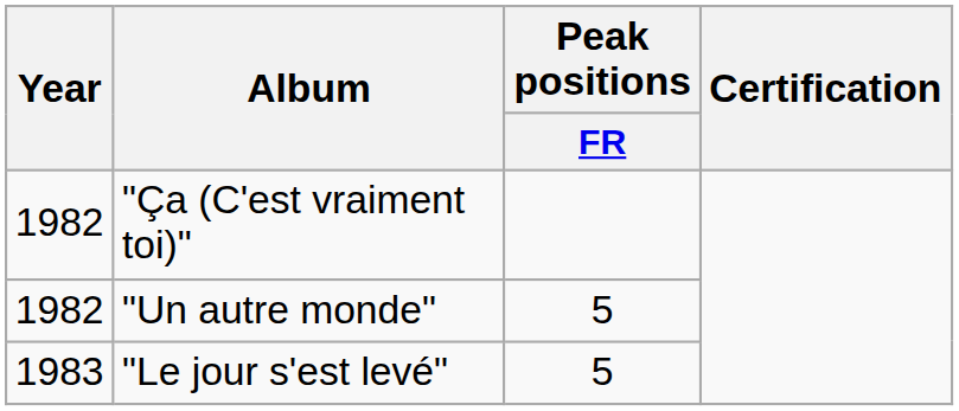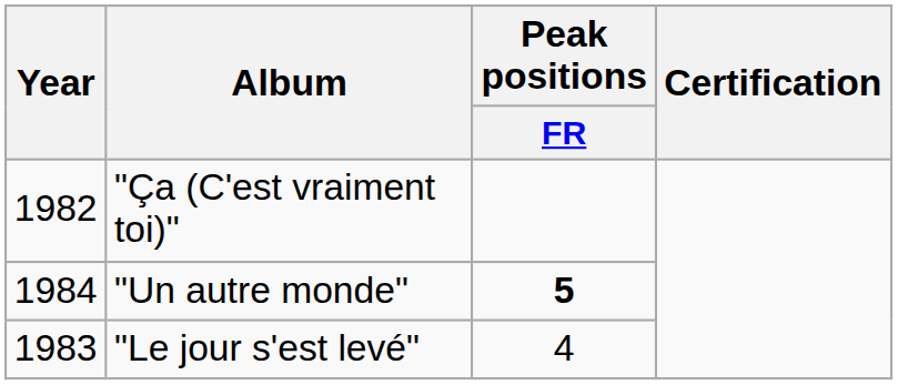"Un autre monde" | Year: 1982 -> 1984
"Un autre monde" | Peak positions / FR: normal -> bold
"Le jour s'est levé" | Peak positions / FR: 5 -> 4
